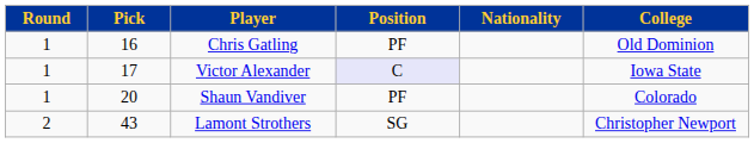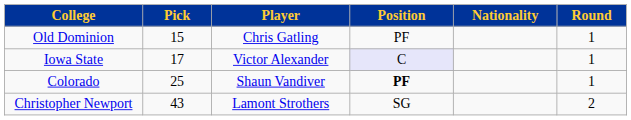columns swapped: Round <-> College
Chris Gatling | Pick: 16 -> 15
Shaun Vandiver | Pick: 20 -> 25
Shaun Vandiver | Position: normal -> bold
